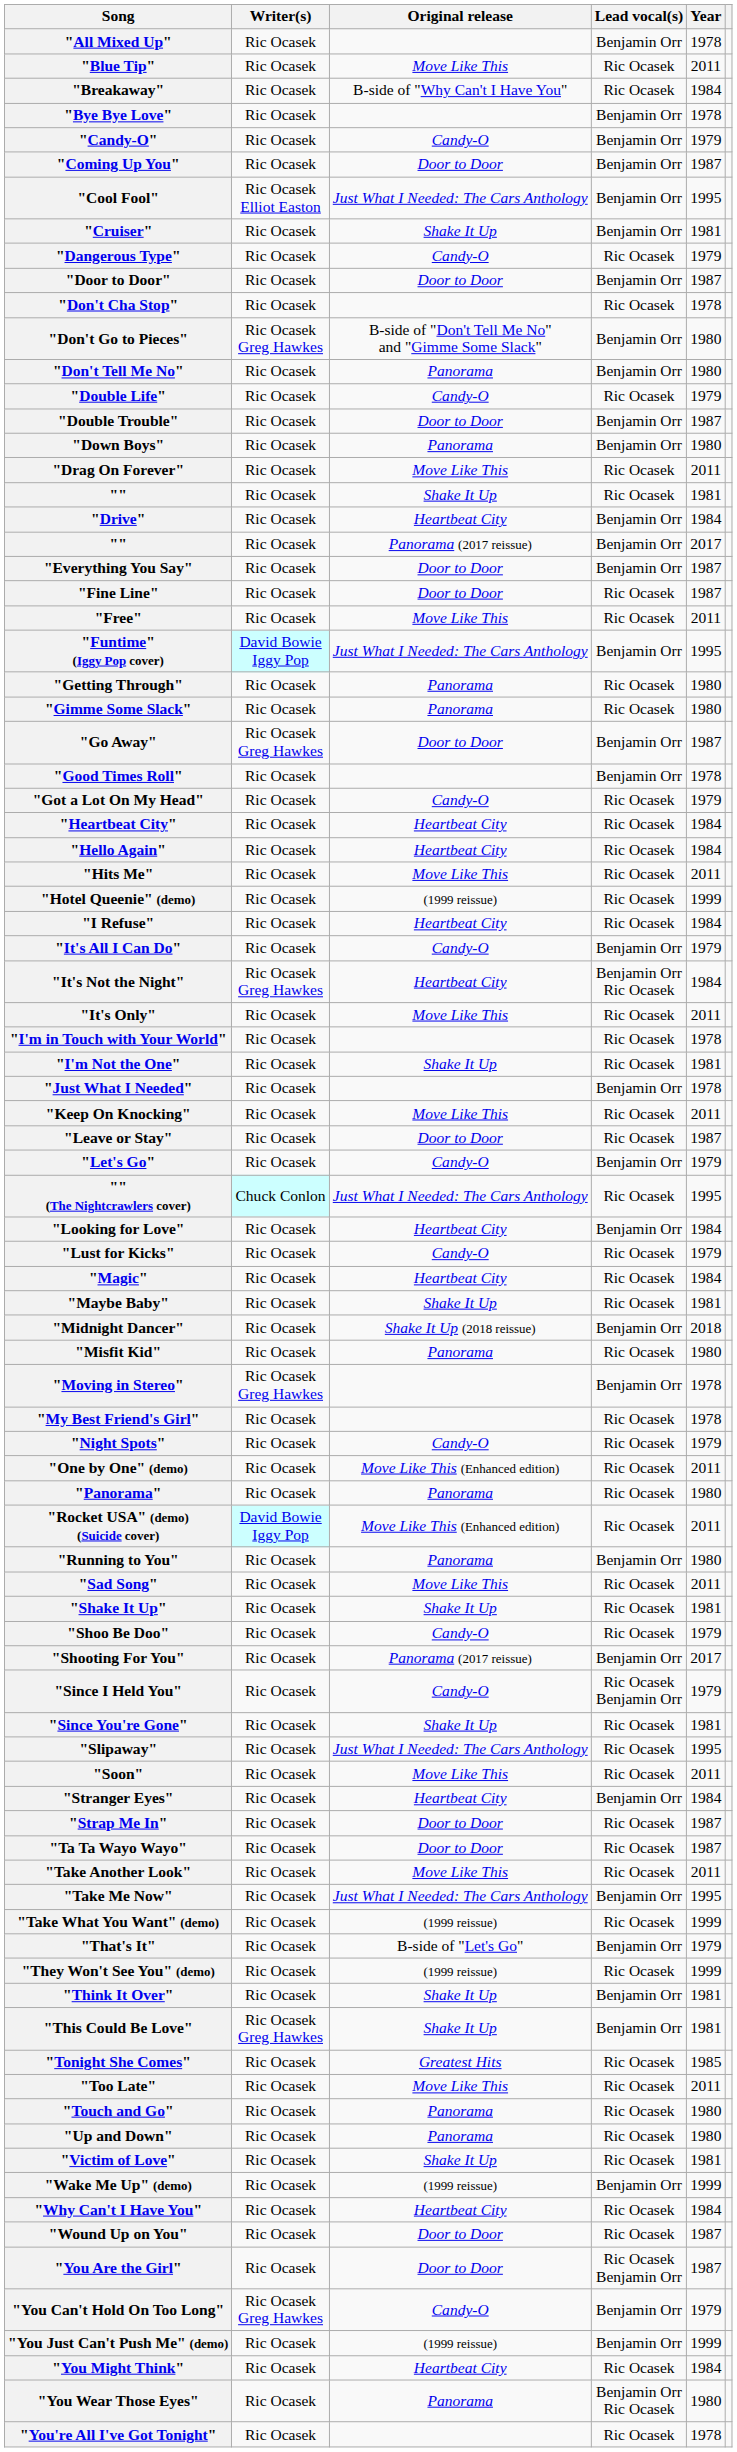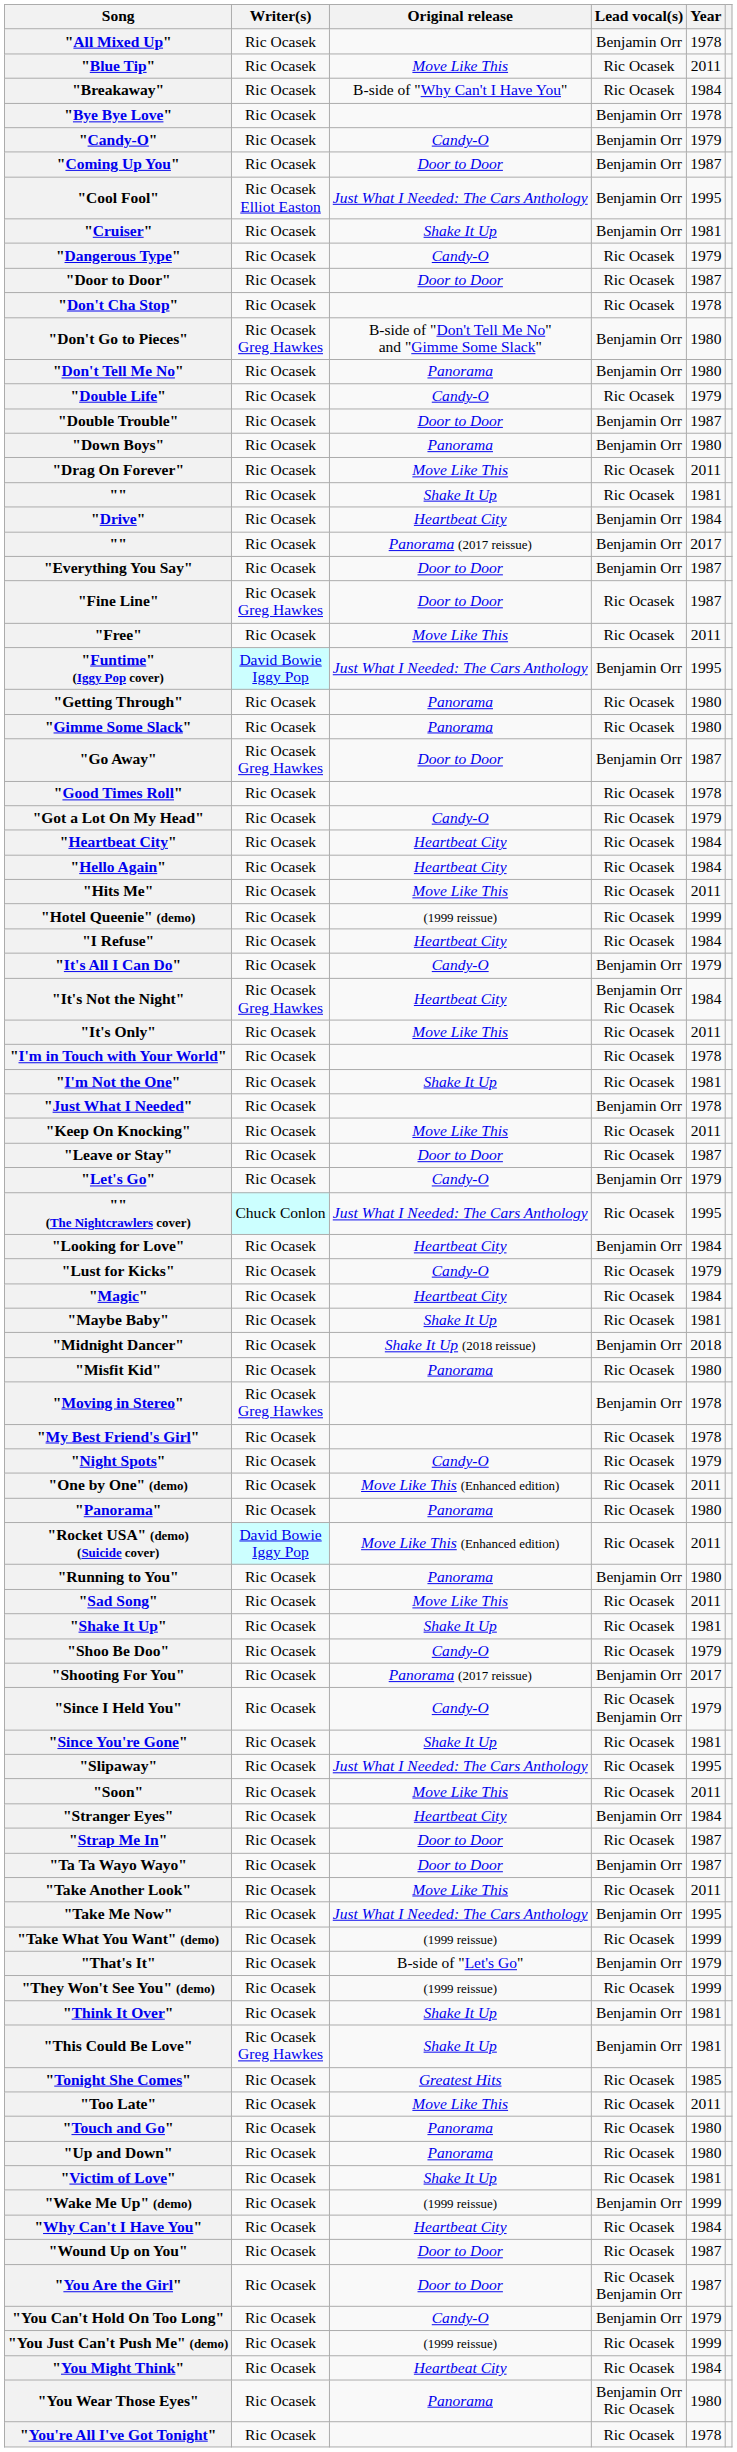"Door to Door" | Lead vocal(s): Benjamin Orr -> Ric Ocasek
"Fine Line" | Writer(s): Ric Ocasek -> Ric Ocasek Greg Hawkes
"Good Times Roll" | Lead vocal(s): Benjamin Orr -> Ric Ocasek
"Ta Ta Wayo Wayo" | Lead vocal(s): Ric Ocasek -> Benjamin Orr
"You Can't Hold On Too Long" | Writer(s): Ric Ocasek Greg Hawkes -> Ric Ocasek
"You Just Can't Push Me" (demo) | Lead vocal(s): Benjamin Orr -> Ric Ocasek
